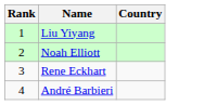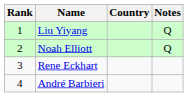+ column: Notes | Q | Q
